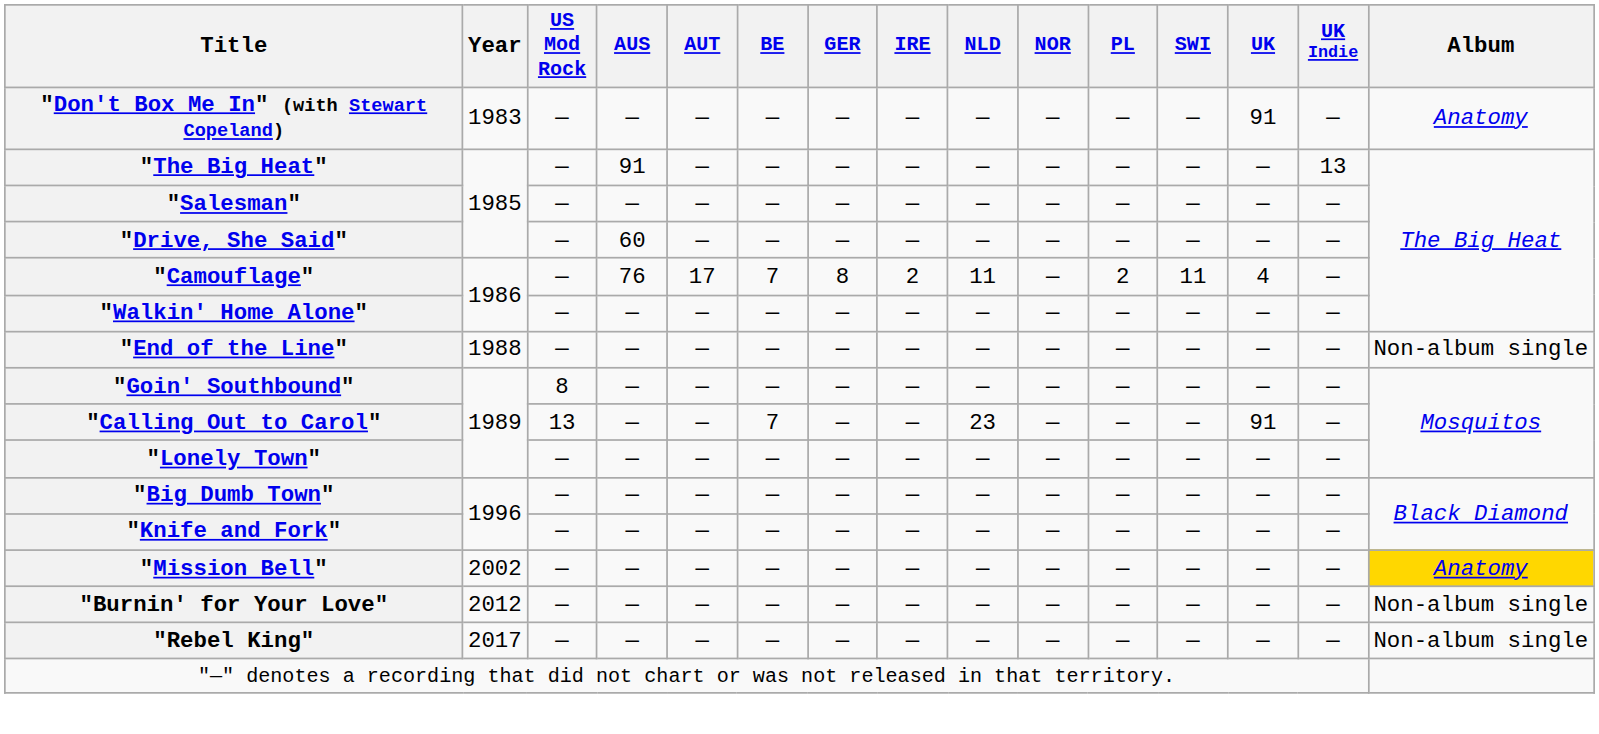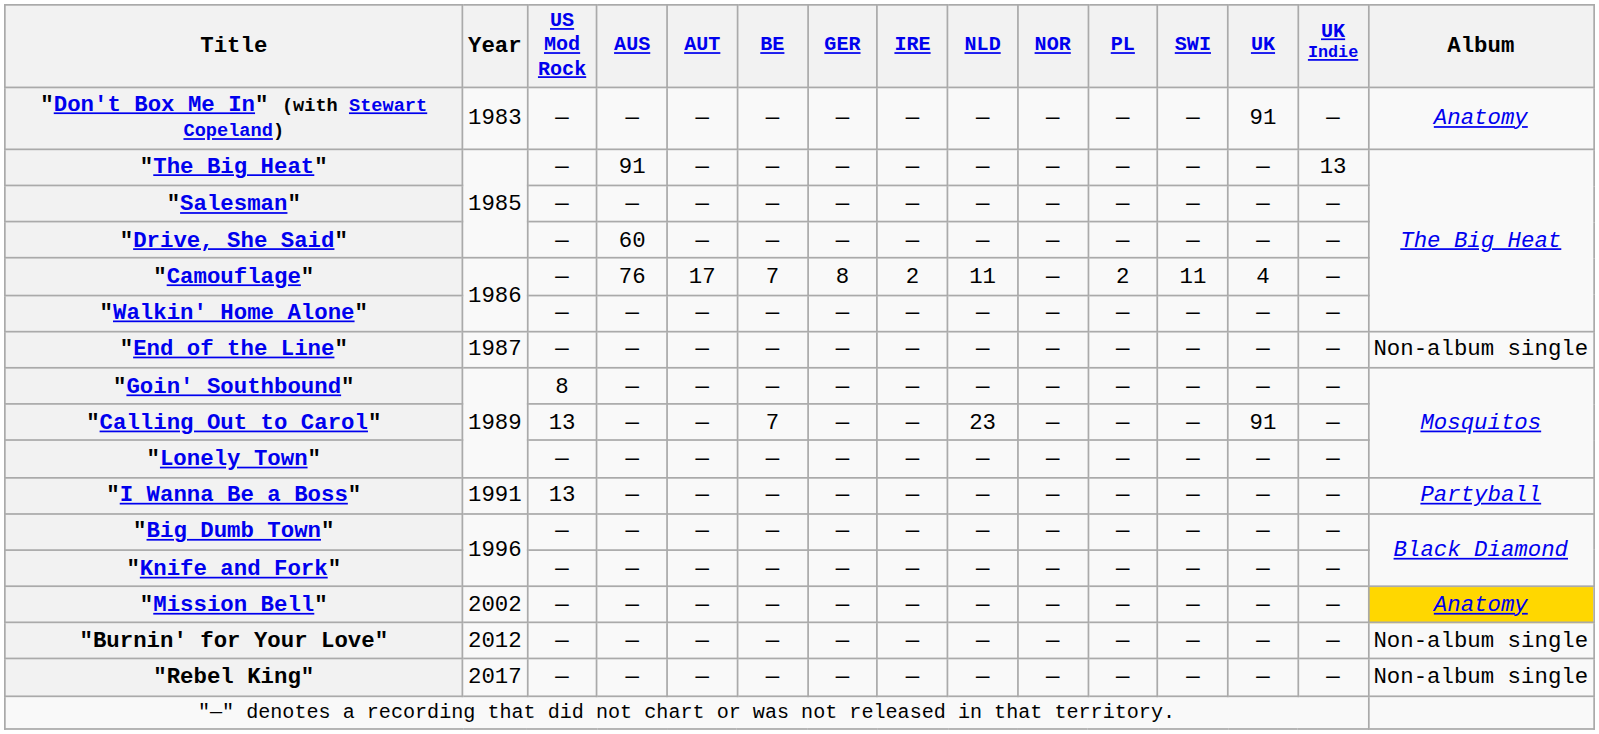"End of the Line" | Year: 1988 -> 1987
+ row: "I Wanna Be a Boss" | 1991 | 13 | — | — | — | — | — | — | — | — | — | — | — | Partyball
